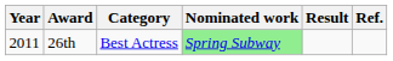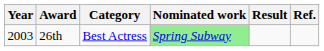26th | Year: 2011 -> 2003
